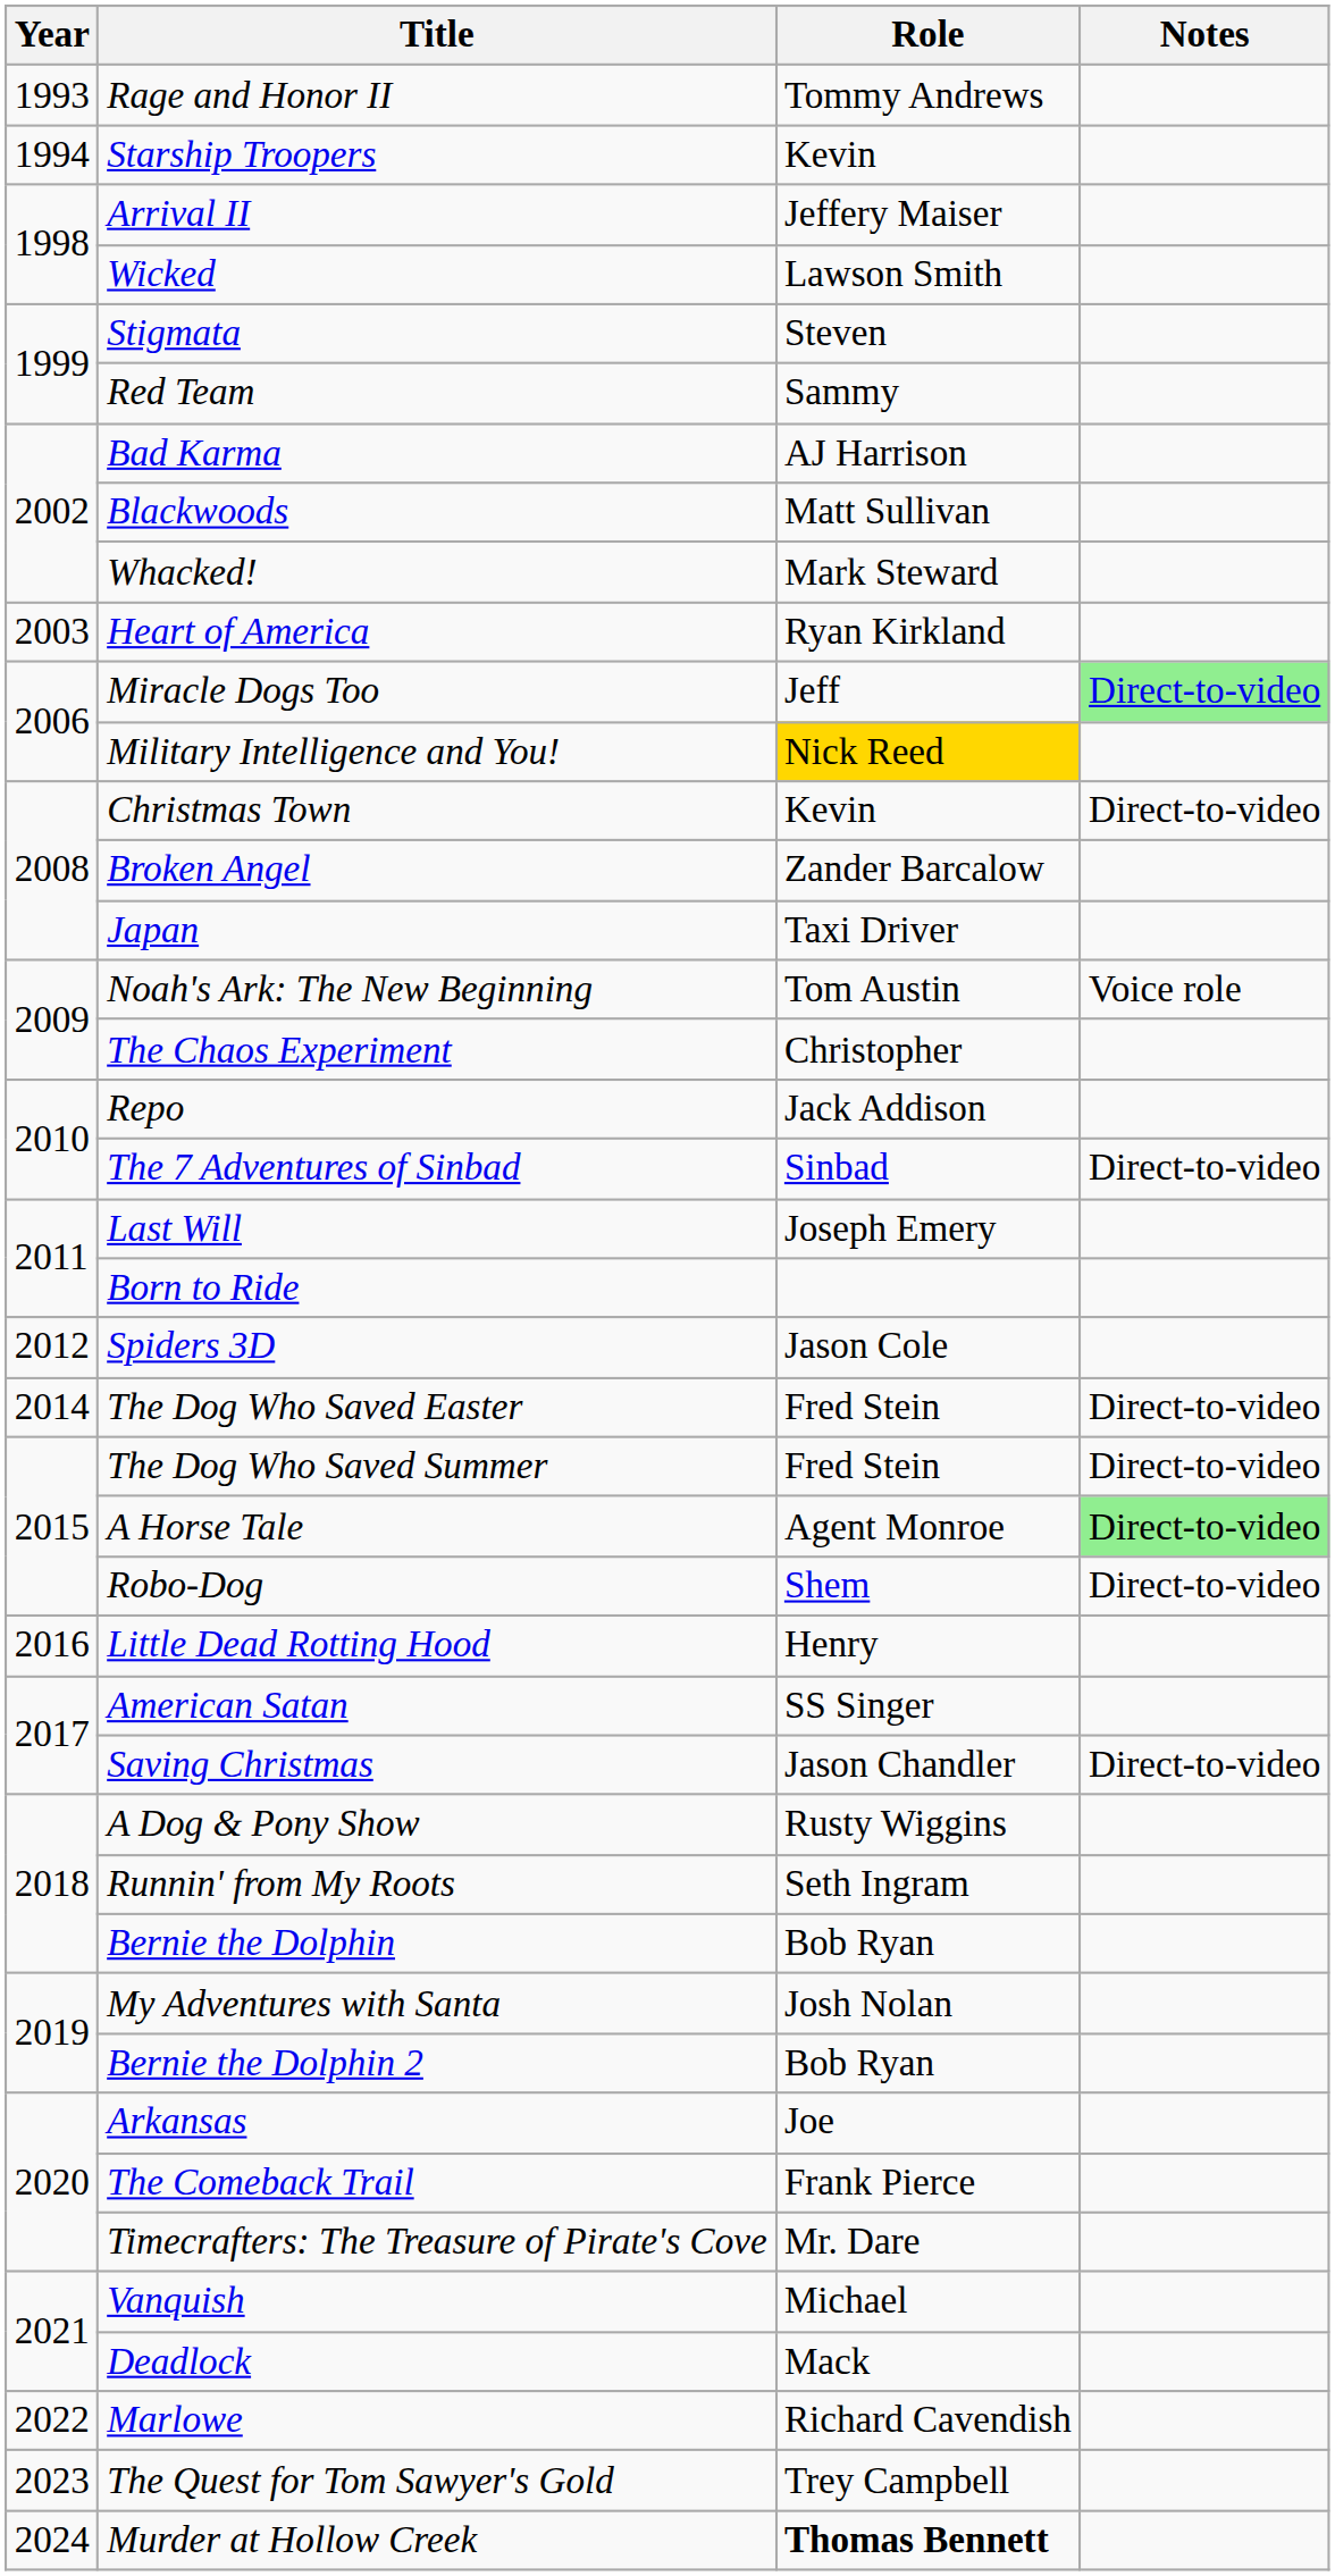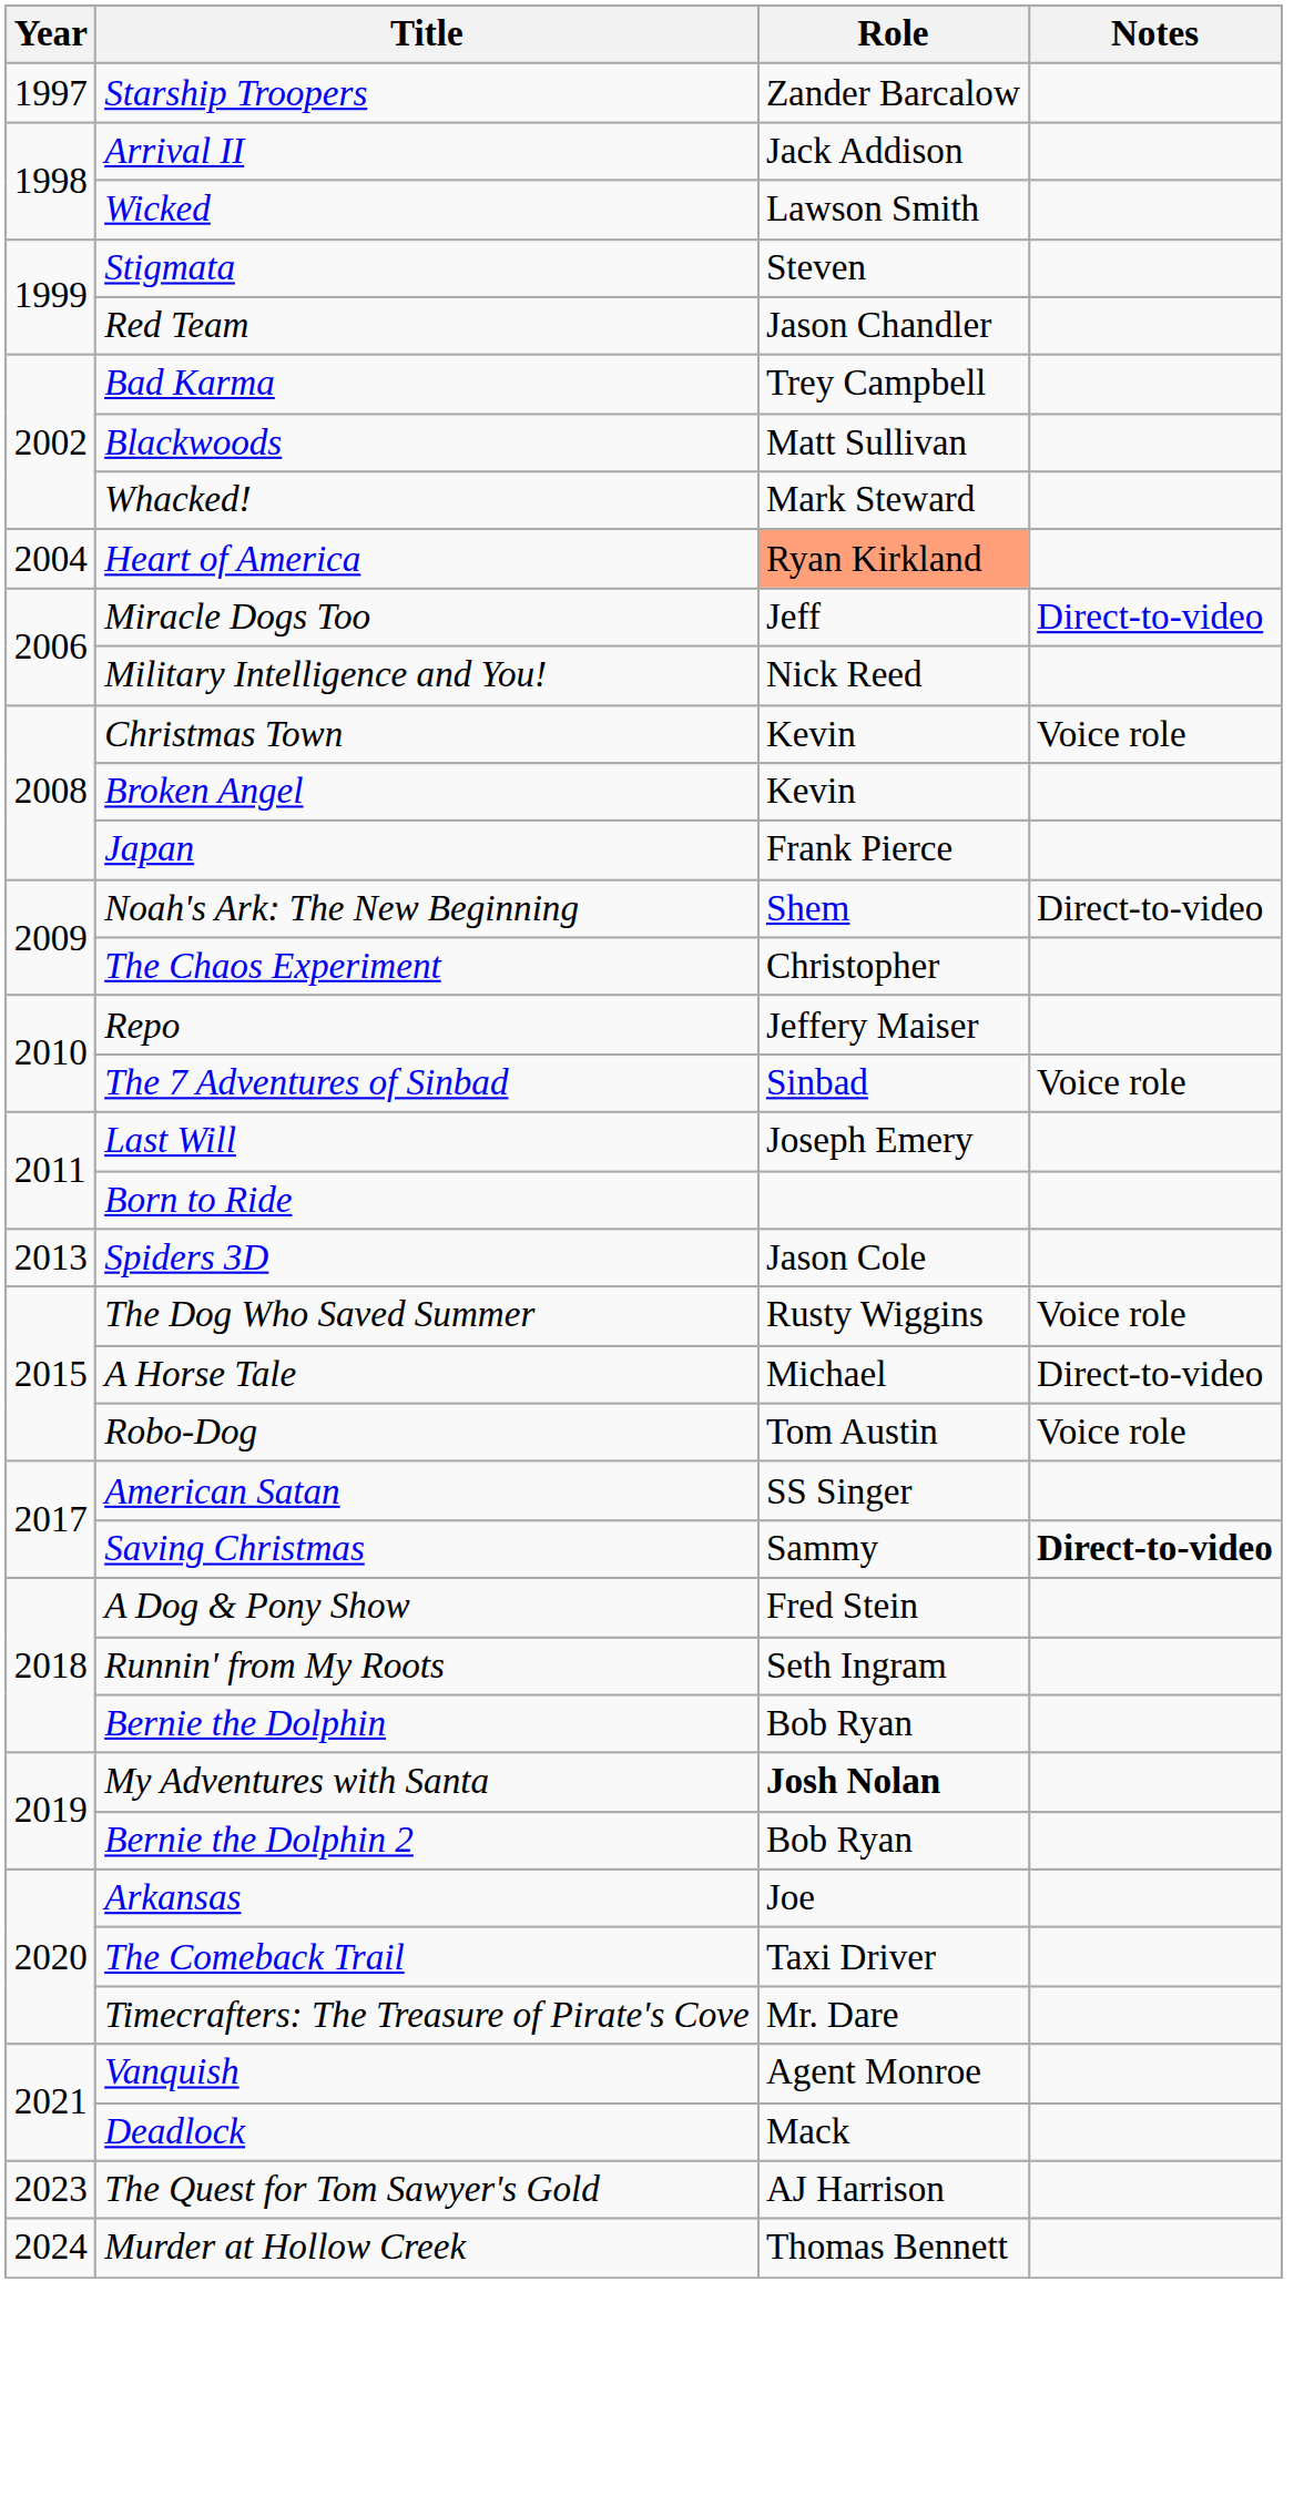- row: 1993 | Rage and Honor II | Tommy Andrews
Starship Troopers | Year: 1994 -> 1997
Starship Troopers | Role: Kevin -> Zander Barcalow
Arrival II | Role: Jeffery Maiser -> Jack Addison
Red Team | Role: Sammy -> Jason Chandler
Bad Karma | Role: AJ Harrison -> Trey Campbell
Heart of America | Year: 2003 -> 2004
Heart of America | Role: no background -> lightsalmon background
Miracle Dogs Too | Notes: lightgreen background -> no background
Military Intelligence and You! | Role: gold background -> no background
Christmas Town | Notes: Direct-to-video -> Voice role
Broken Angel | Role: Zander Barcalow -> Kevin
Japan | Role: Taxi Driver -> Frank Pierce
Noah's Ark: The New Beginning | Role: Tom Austin -> Shem
Noah's Ark: The New Beginning | Notes: Voice role -> Direct-to-video
Repo | Role: Jack Addison -> Jeffery Maiser
The 7 Adventures of Sinbad | Notes: Direct-to-video -> Voice role
Spiders 3D | Year: 2012 -> 2013
- row: 2014 | The Dog Who Saved Easter | Fred Stein | Direct-to-video
The Dog Who Saved Summer | Role: Fred Stein -> Rusty Wiggins
The Dog Who Saved Summer | Notes: Direct-to-video -> Voice role
A Horse Tale | Role: Agent Monroe -> Michael
A Horse Tale | Notes: lightgreen background -> no background
Robo-Dog | Role: Shem -> Tom Austin
Robo-Dog | Notes: Direct-to-video -> Voice role
- row: 2016 | Little Dead Rotting Hood | Henry
Saving Christmas | Role: Jason Chandler -> Sammy
Saving Christmas | Notes: normal -> bold
A Dog & Pony Show | Role: Rusty Wiggins -> Fred Stein
My Adventures with Santa | Role: normal -> bold
The Comeback Trail | Role: Frank Pierce -> Taxi Driver
Vanquish | Role: Michael -> Agent Monroe
- row: 2022 | Marlowe | Richard Cavendish
The Quest for Tom Sawyer's Gold | Role: Trey Campbell -> AJ Harrison
Murder at Hollow Creek | Role: bold -> normal
